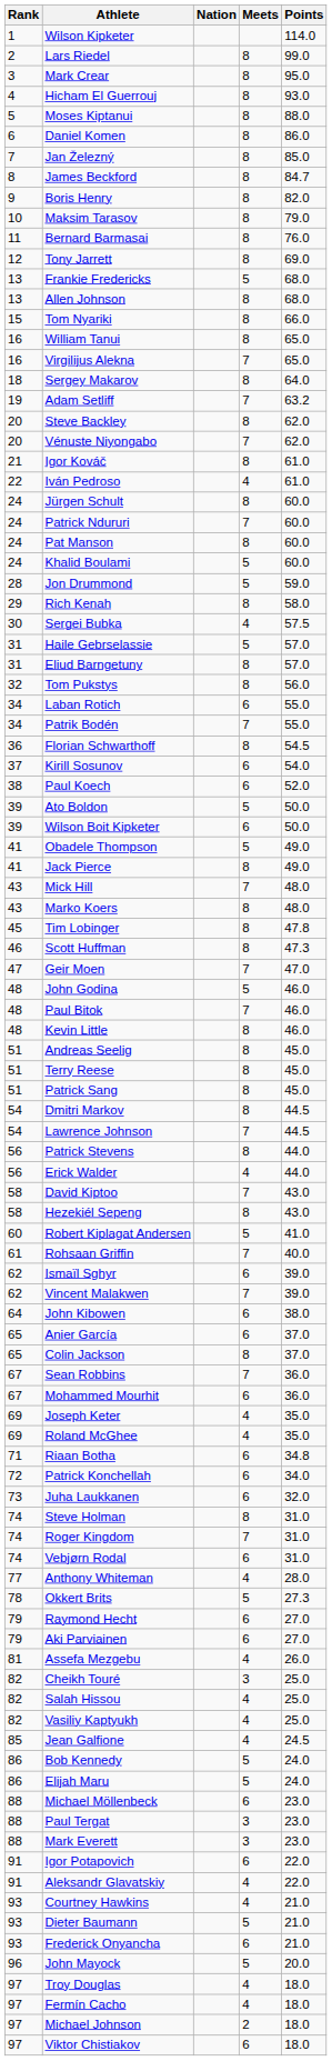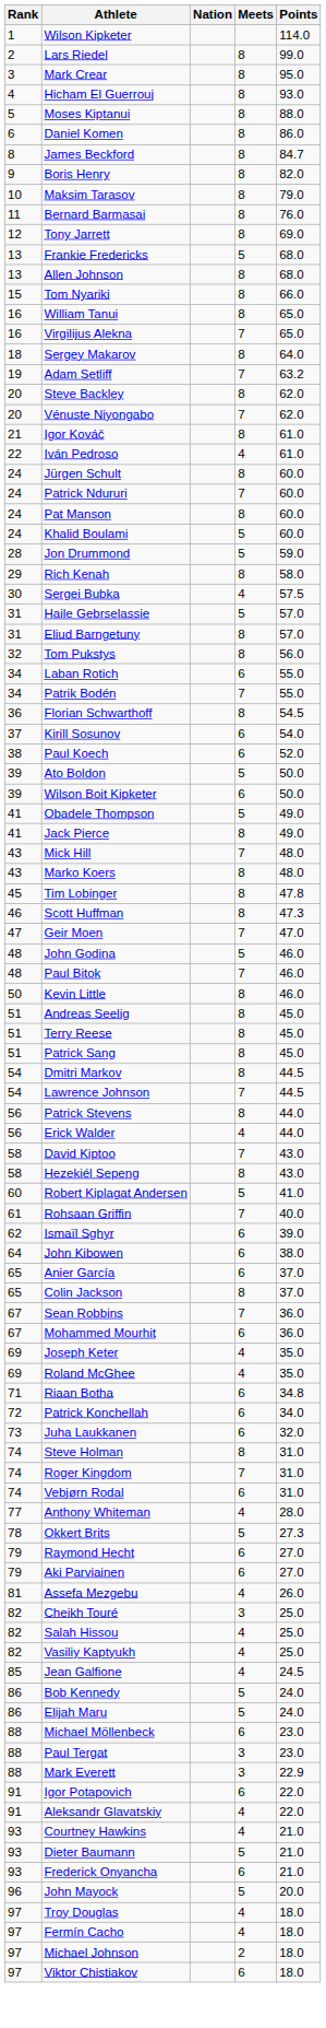- row: 7 | Jan Železný | 8 | 85.0
Kevin Little | Rank: 48 -> 50
- row: 62 | Vincent Malakwen | 7 | 39.0
Mark Everett | Points: 23.0 -> 22.9
